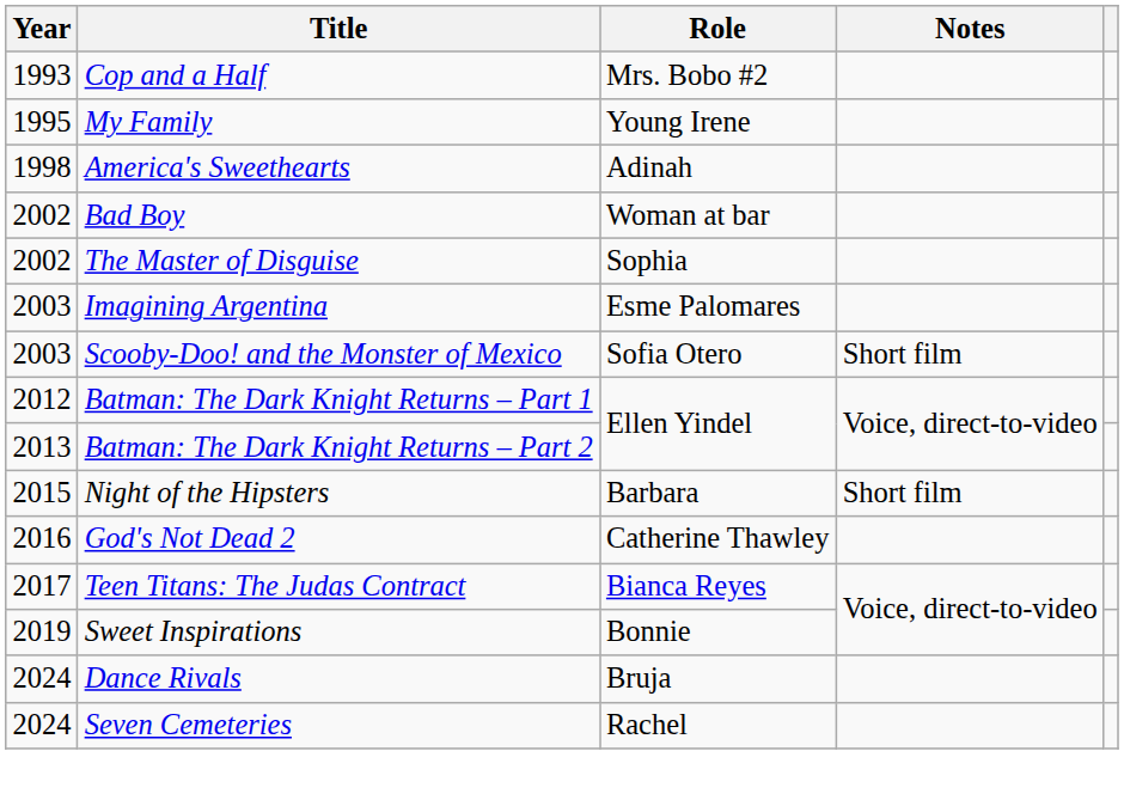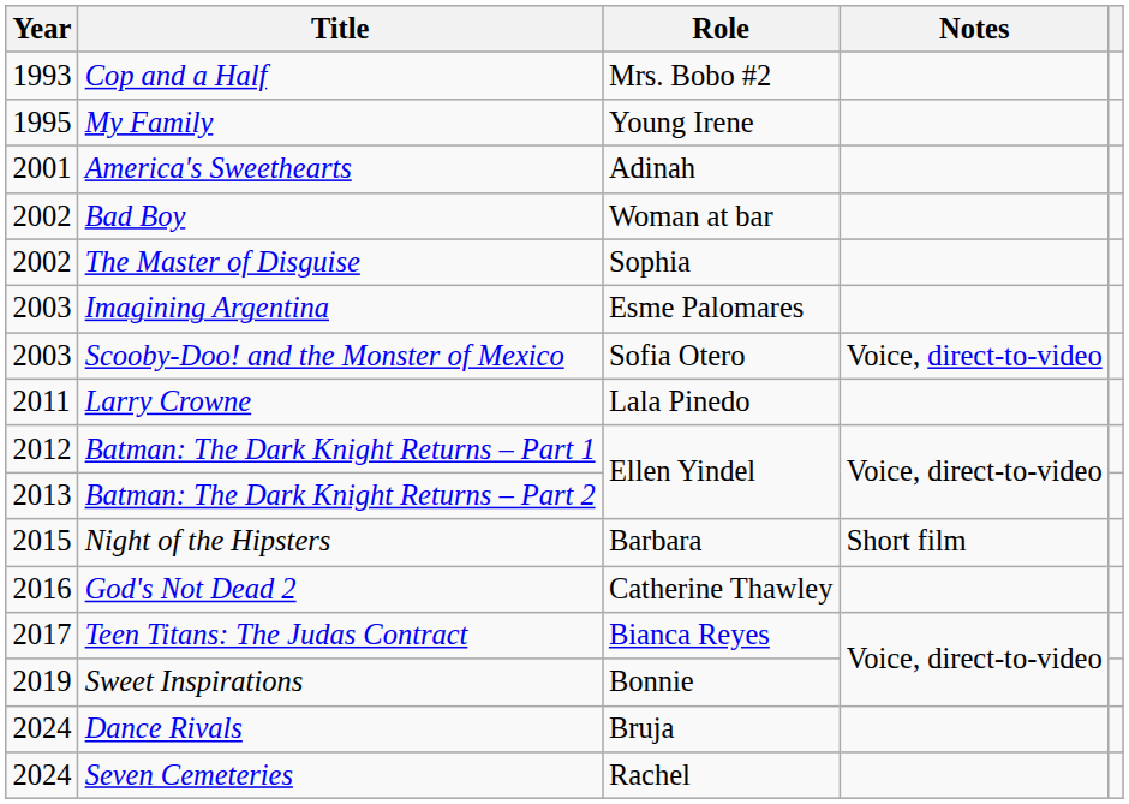America's Sweethearts | Year: 1998 -> 2001
Scooby-Doo! and the Monster of Mexico | Notes: Short film -> Voice, direct-to-video
+ row: 2011 | Larry Crowne | Lala Pinedo
